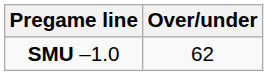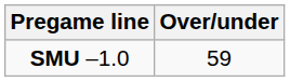SMU –1.0 | Over/under: 62 -> 59
